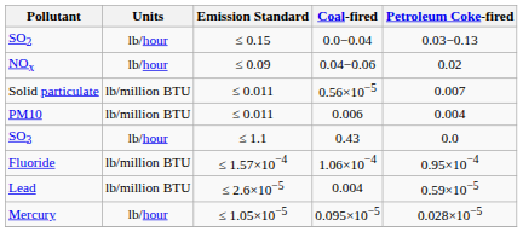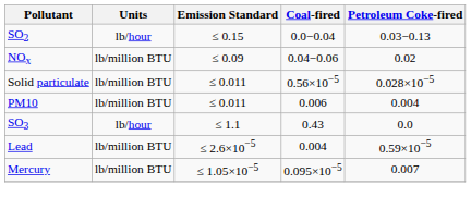NOx | Units: lb/hour -> lb/million BTU
Solid particulate | Petroleum Coke-fired: 0.007 -> 0.028×10−5
- row: Fluoride | lb/million BTU | ≤ 1.57×10−4 | 1.06×10−4 | 0.95×10−4
Mercury | Units: lb/hour -> lb/million BTU
Mercury | Petroleum Coke-fired: 0.028×10−5 -> 0.007
